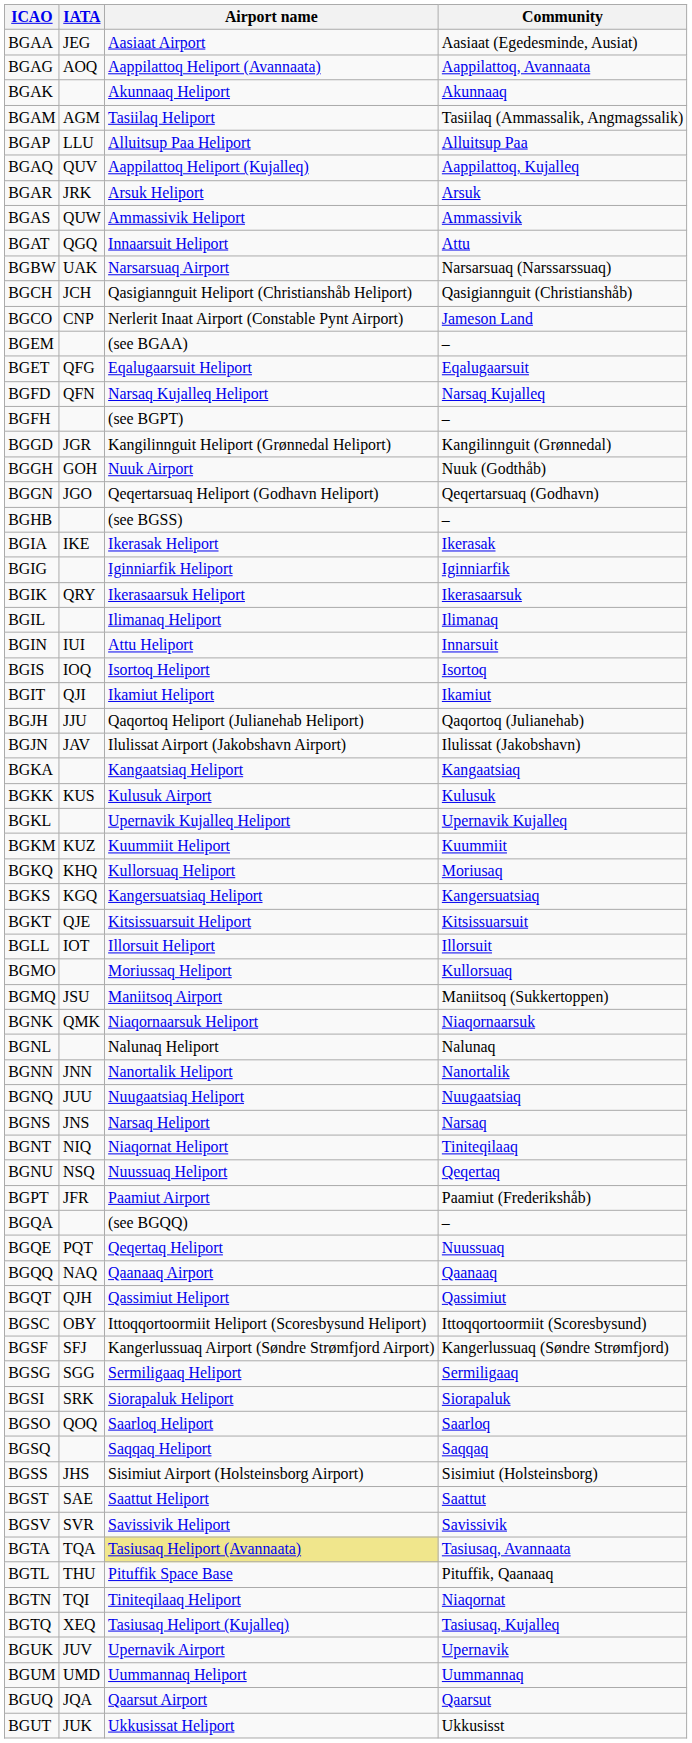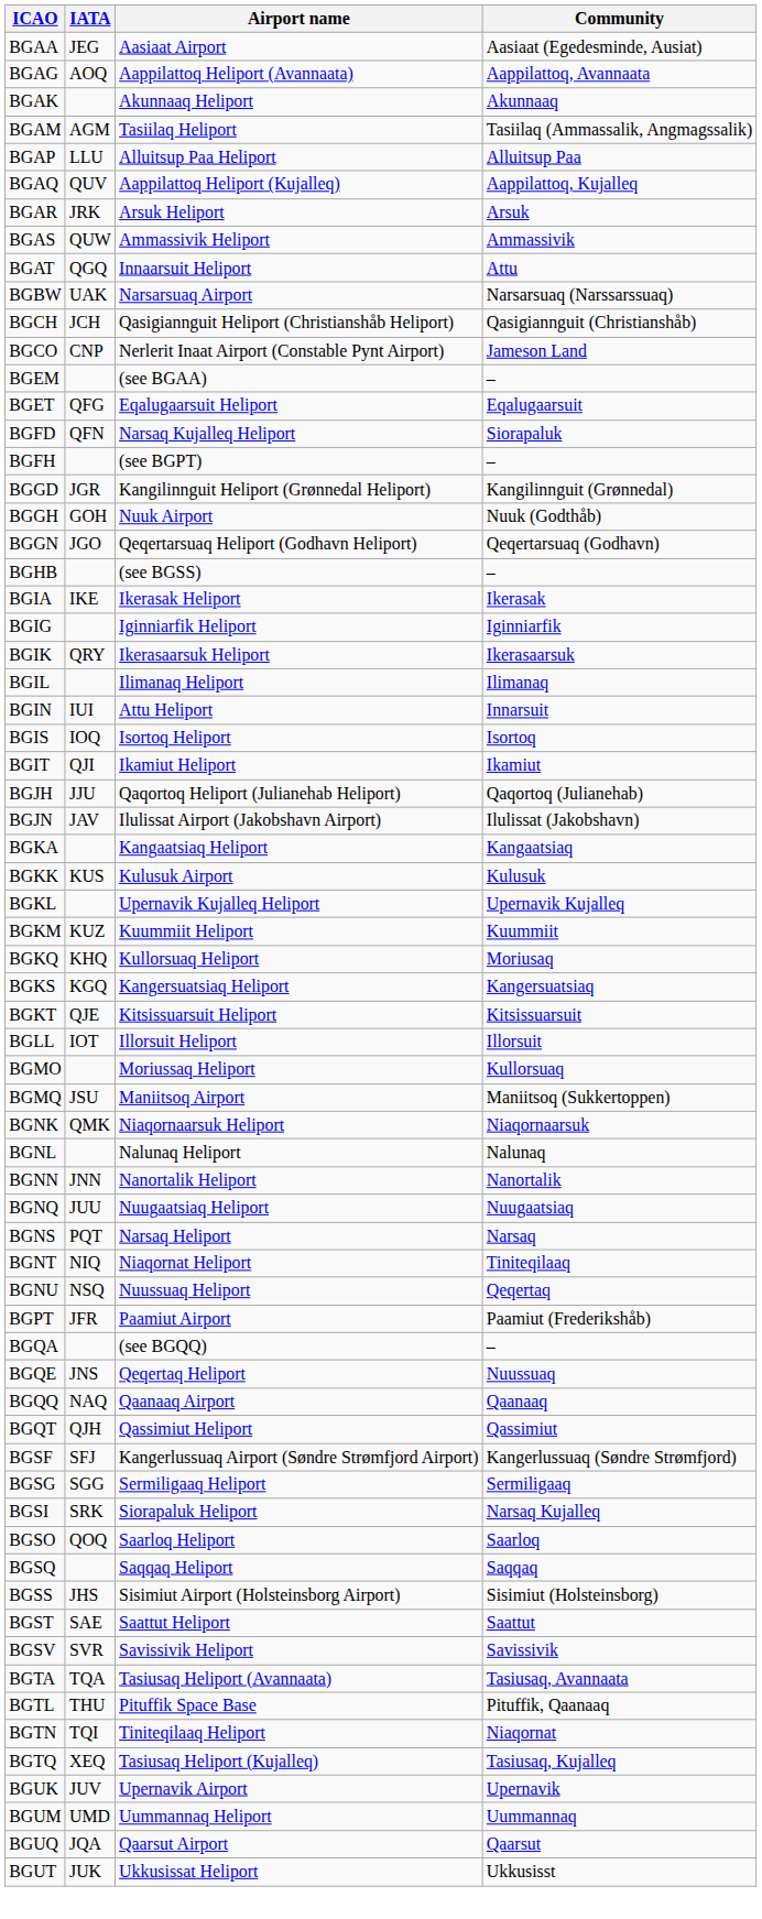BGFD | Community: Narsaq Kujalleq -> Siorapaluk
BGNS | IATA: JNS -> PQT
BGQE | IATA: PQT -> JNS
- row: BGSC | OBY | Ittoqqortoormiit Heliport (Scoresbysund Heliport) | Ittoqqortoormiit (Scoresbysund)
BGSI | Community: Siorapaluk -> Narsaq Kujalleq
BGTA | Airport name: khaki background -> no background
